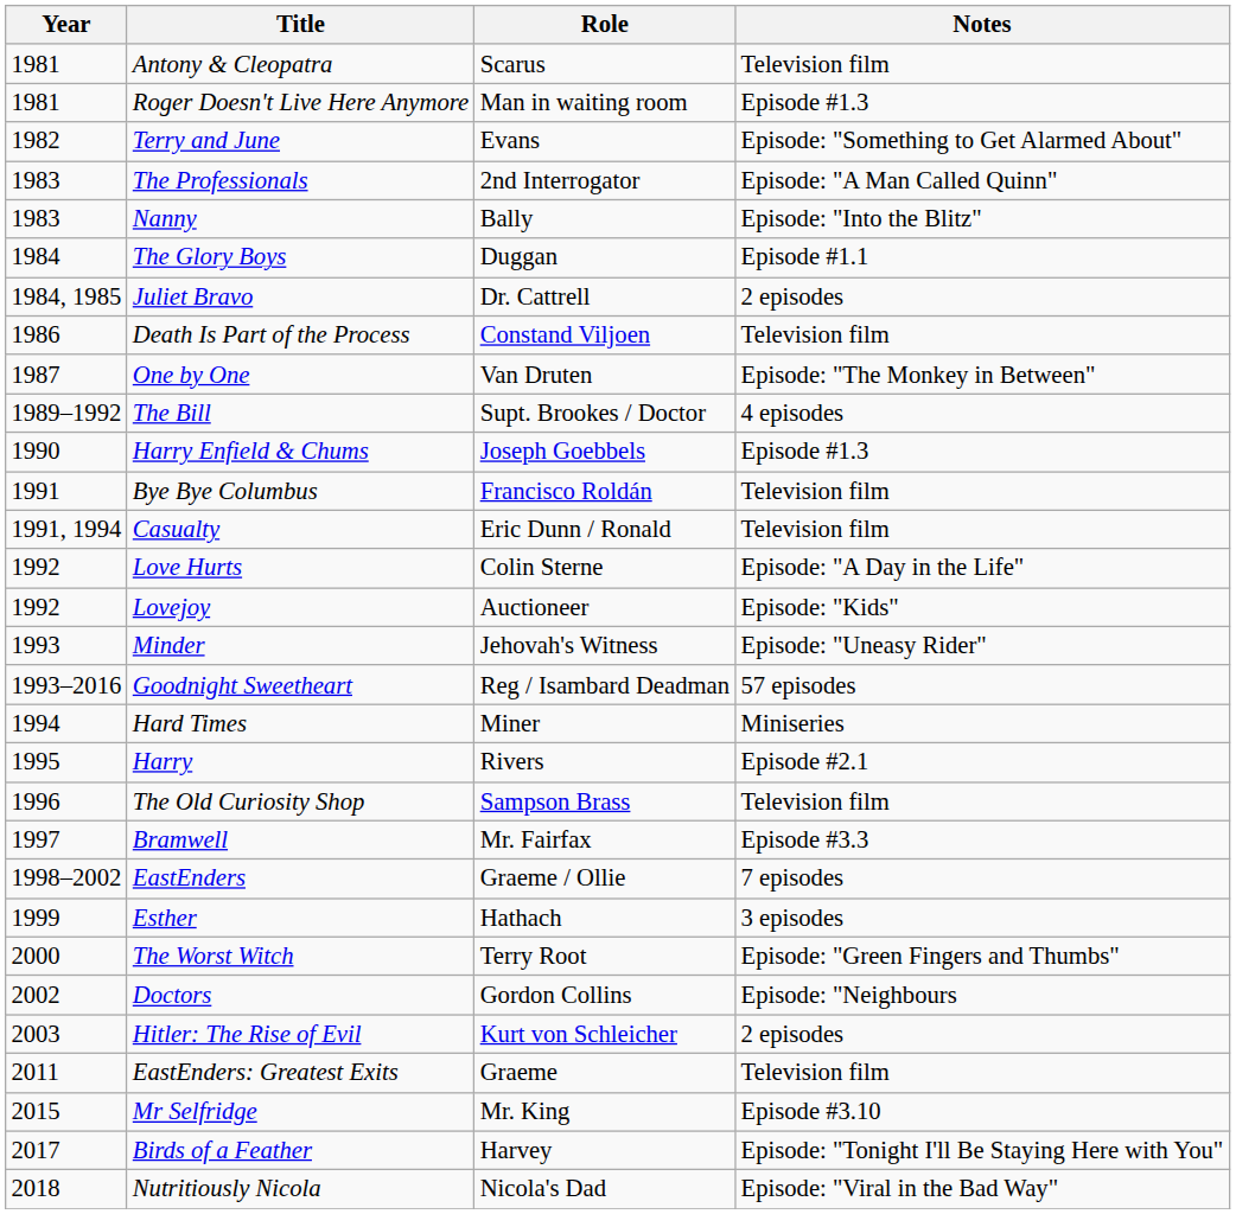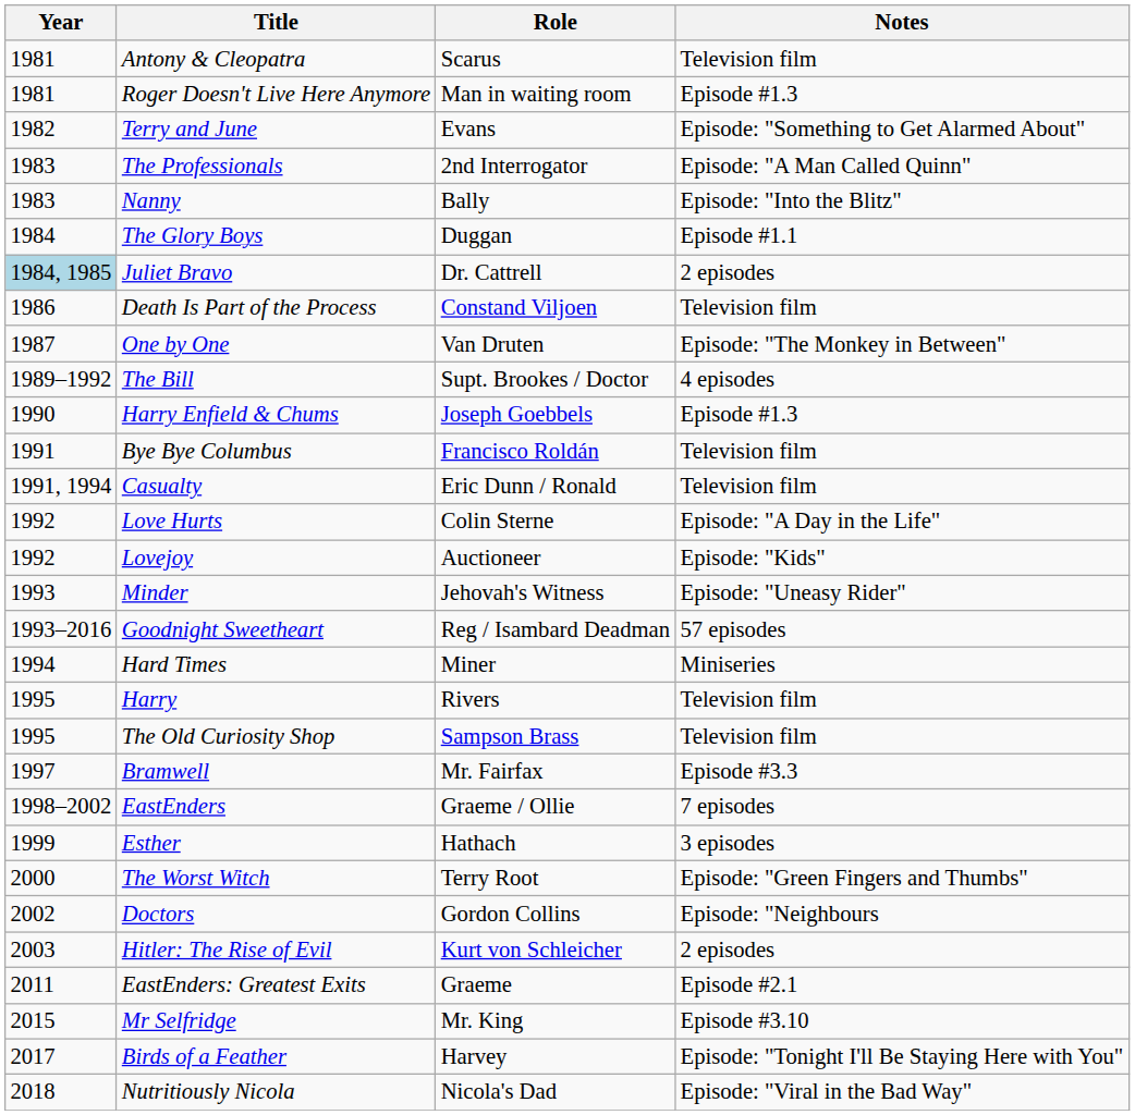Juliet Bravo | Year: no background -> lightblue background
Harry | Notes: Episode #2.1 -> Television film
The Old Curiosity Shop | Year: 1996 -> 1995
EastEnders: Greatest Exits | Notes: Television film -> Episode #2.1
